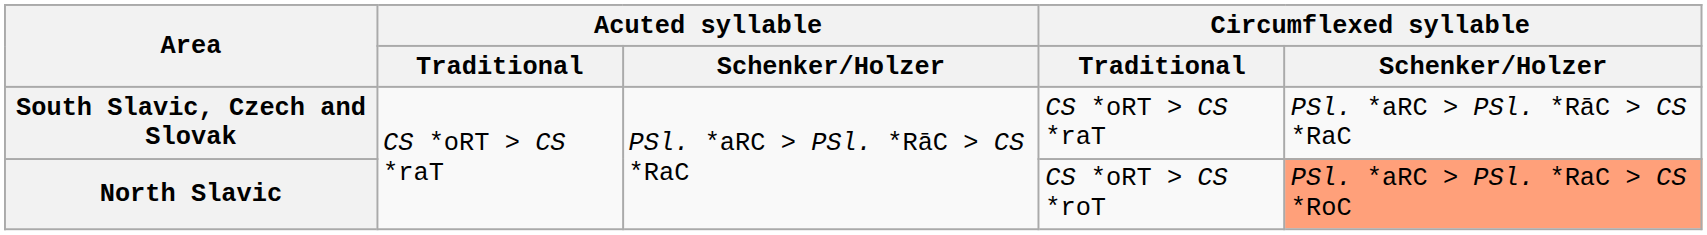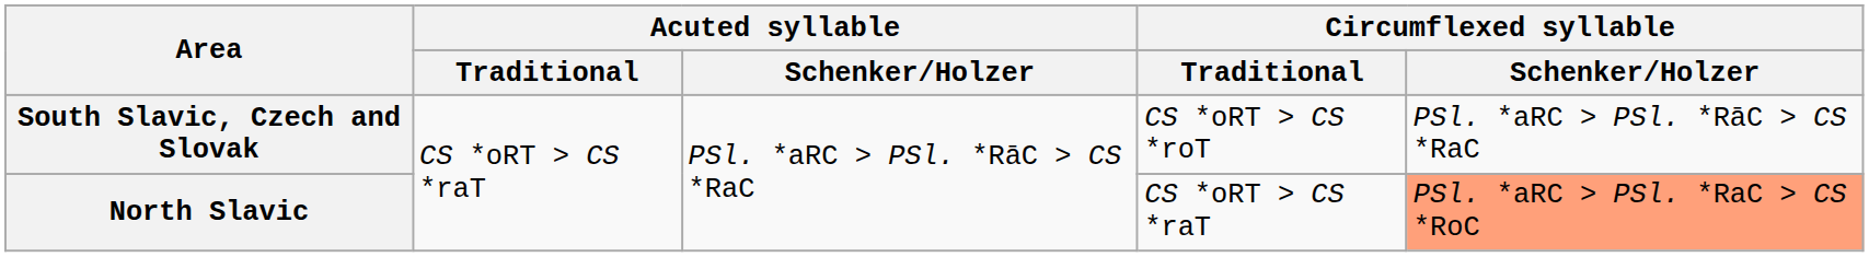South Slavic, Czech and Slovak | Circumflexed syllable / Traditional: CS *oRT > CS *raT -> CS *oRT > CS *roT
North Slavic | Circumflexed syllable / Traditional: CS *oRT > CS *roT -> CS *oRT > CS *raT
